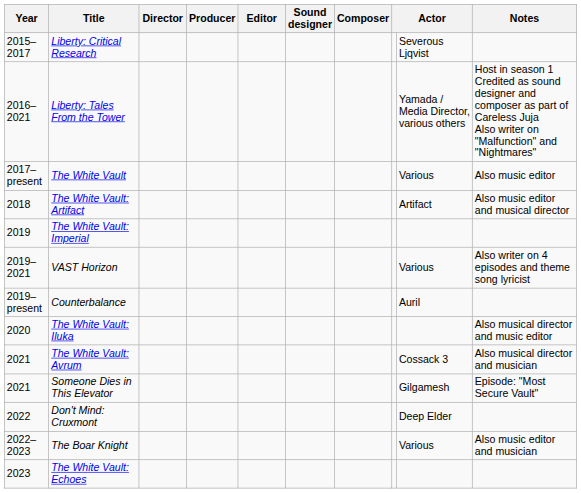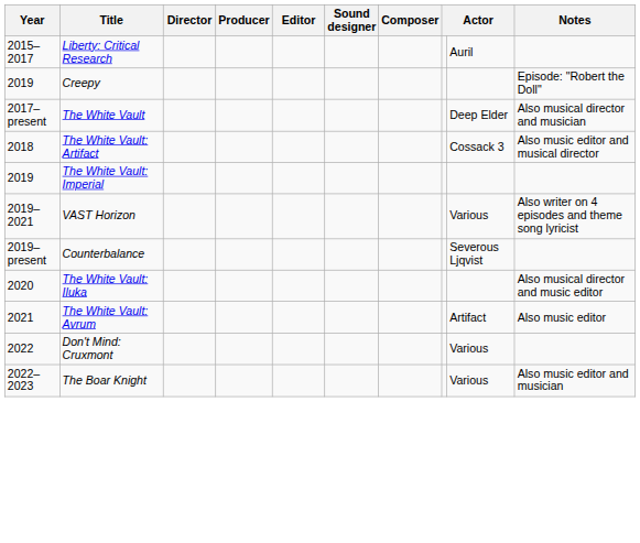Liberty: Critical Research | column 9: Severous Ljqvist -> Auril
- row: 2016–2021 | Liberty: Tales From the Tower | Yamada / Media Director, various others | Host in season 1 Credited as sound designer and composer as part of Careless Juja Also writer on "Malfunction" and "Nightmares"
+ row: 2019 | Creepy | Episode: "Robert the Doll"
The White Vault | column 9: Various -> Deep Elder
The White Vault | Notes: Also music editor -> Also musical director and musician
The White Vault: Artifact | column 9: Artifact -> Cossack 3
Counterbalance | column 9: Auril -> Severous Ljqvist
The White Vault: Avrum | column 9: Cossack 3 -> Artifact
The White Vault: Avrum | Notes: Also musical director and musician -> Also music editor
- row: 2021 | Someone Dies in This Elevator | Gilgamesh | Episode: "Most Secure Vault"
Don't Mind: Cruxmont | column 9: Deep Elder -> Various
- row: 2023 | The White Vault: Echoes
